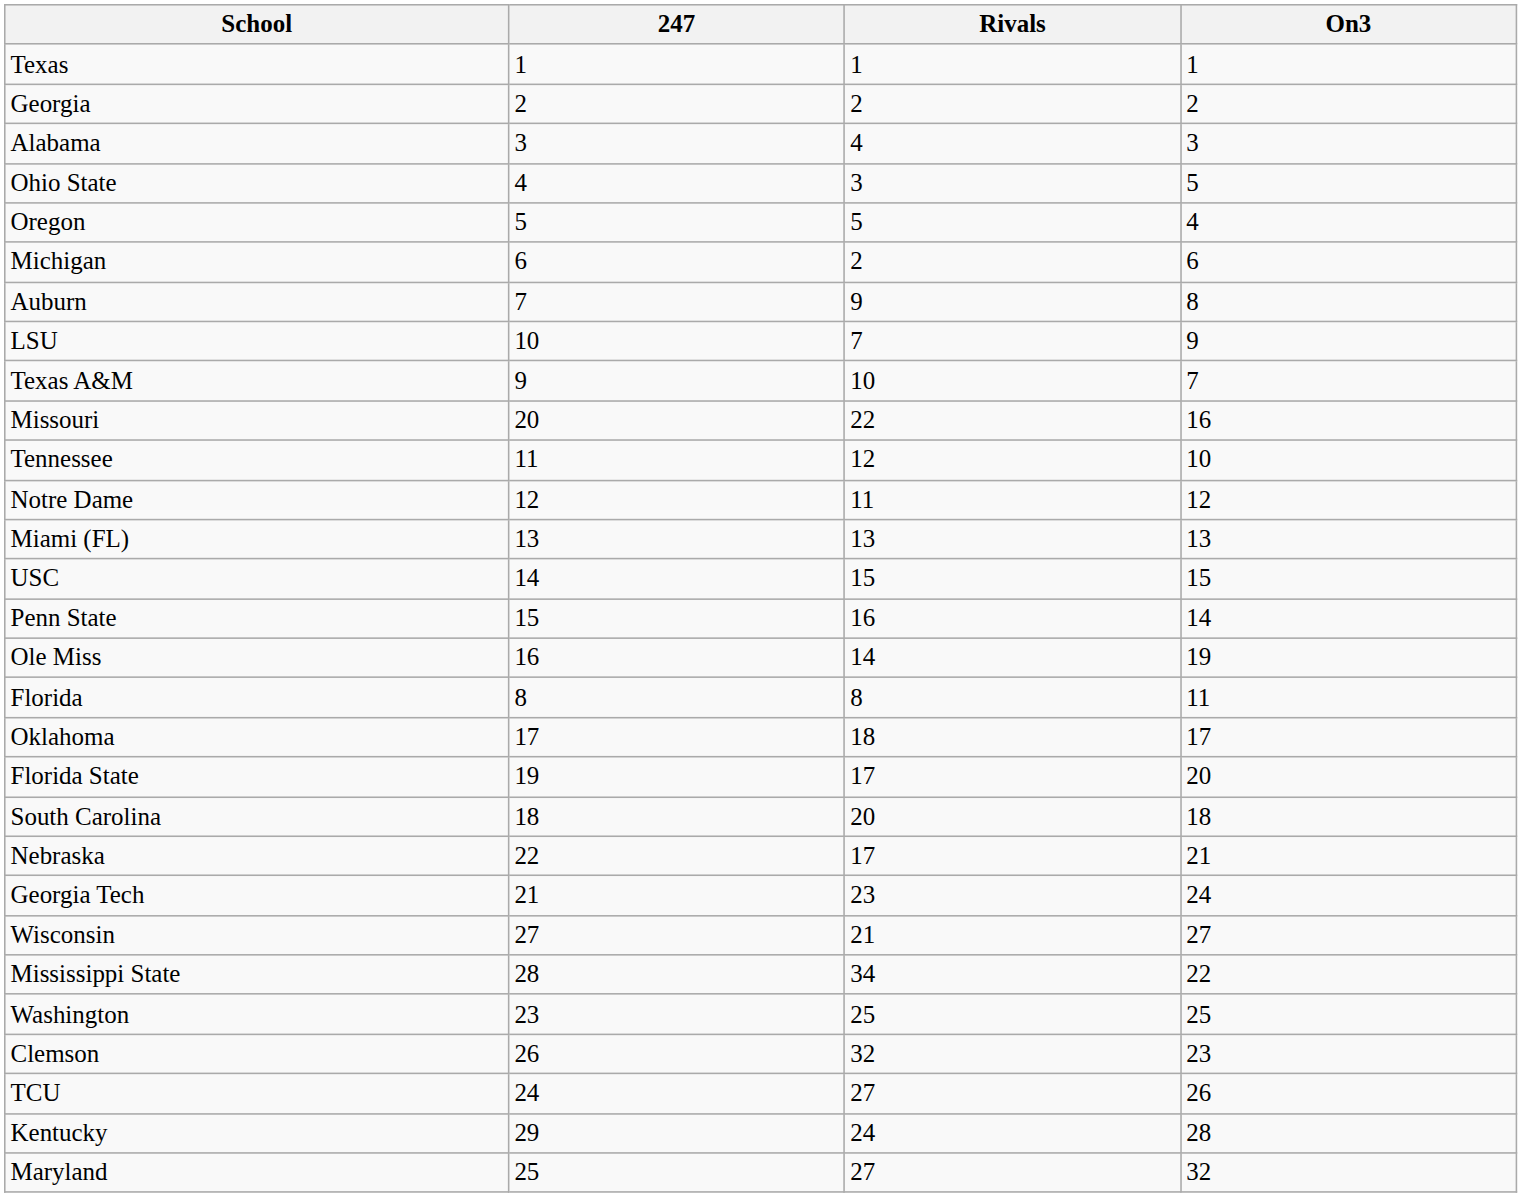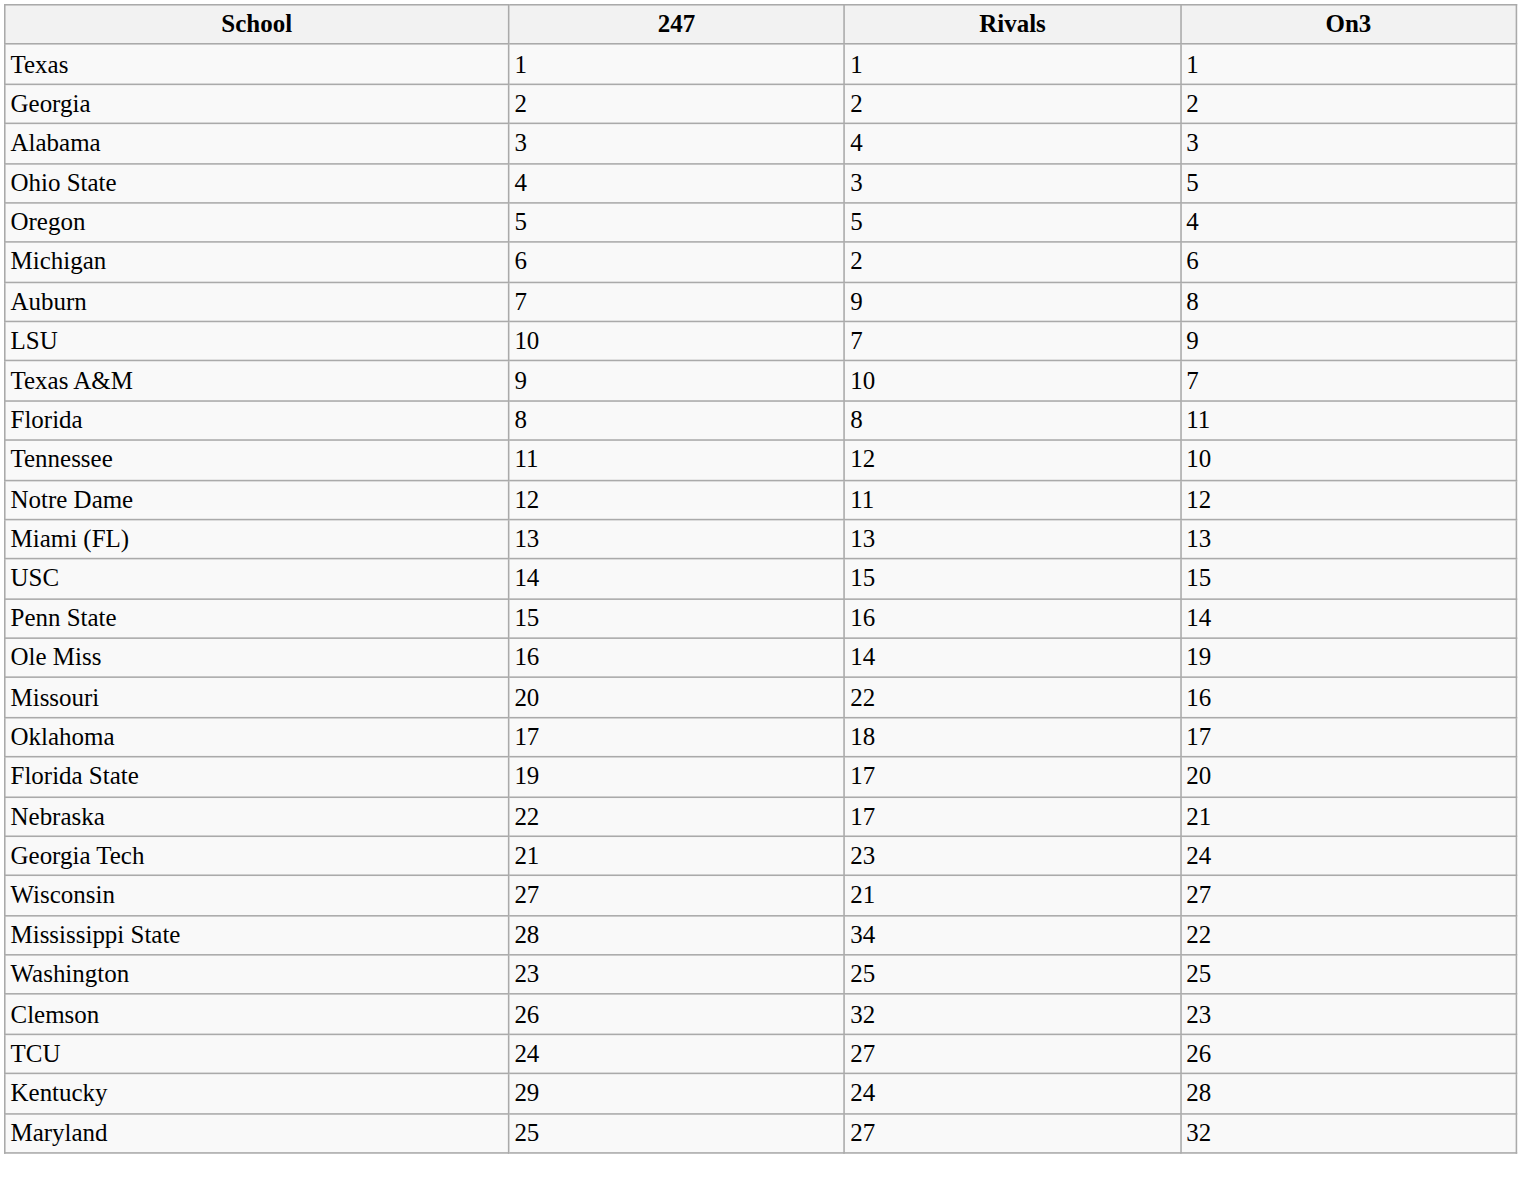rows swapped: Florida <-> Missouri
- row: South Carolina | 18 | 20 | 18
